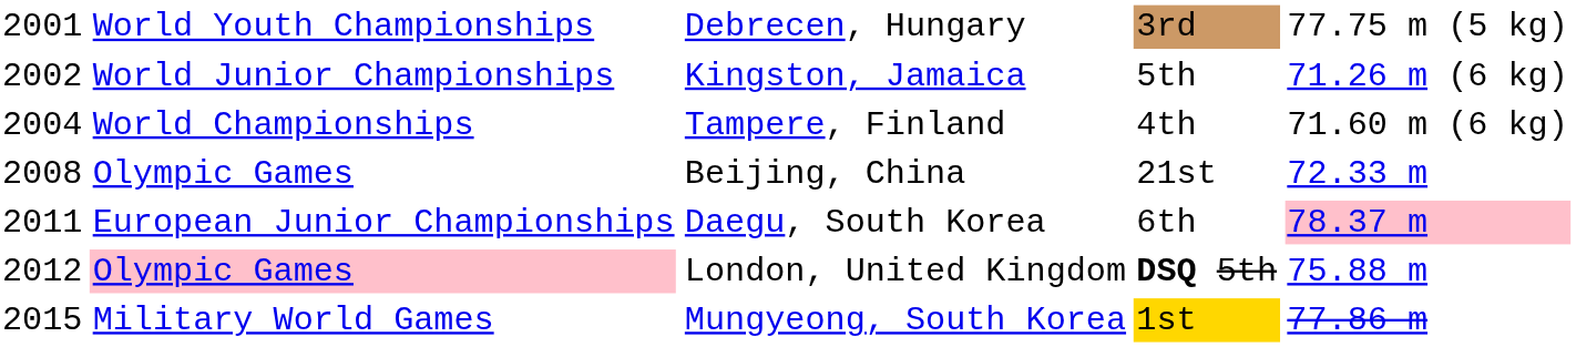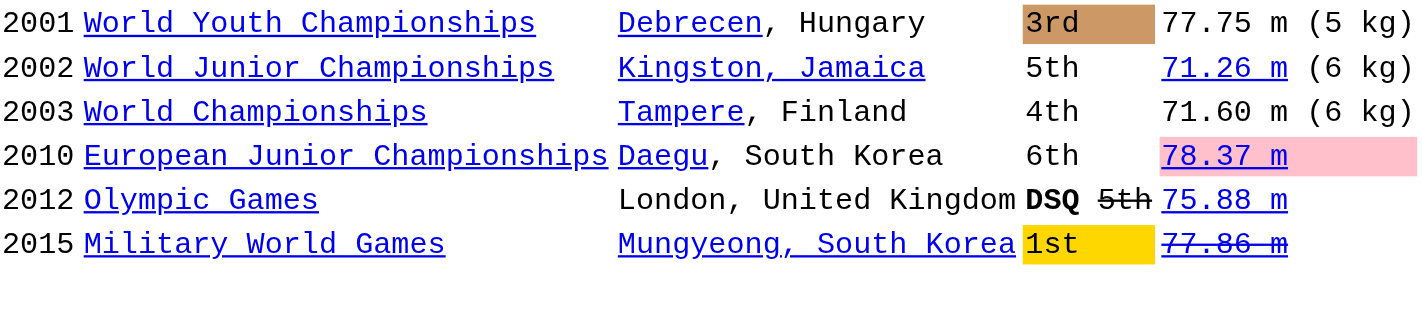Tampere, Finland | column 1: 2004 -> 2003
- row: 2008 | Olympic Games | Beijing, China | 21st | 72.33 m
Daegu, South Korea | column 1: 2011 -> 2010
London, United Kingdom | column 2: pink background -> no background
